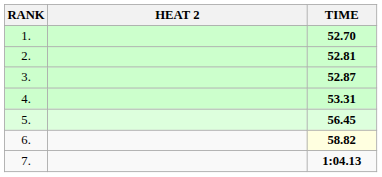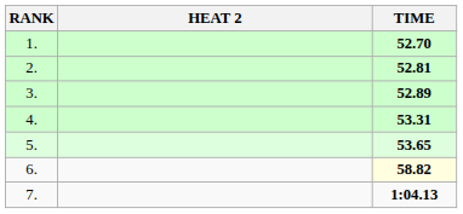3. | TIME: 52.87 -> 52.89
5. | TIME: 56.45 -> 53.65
